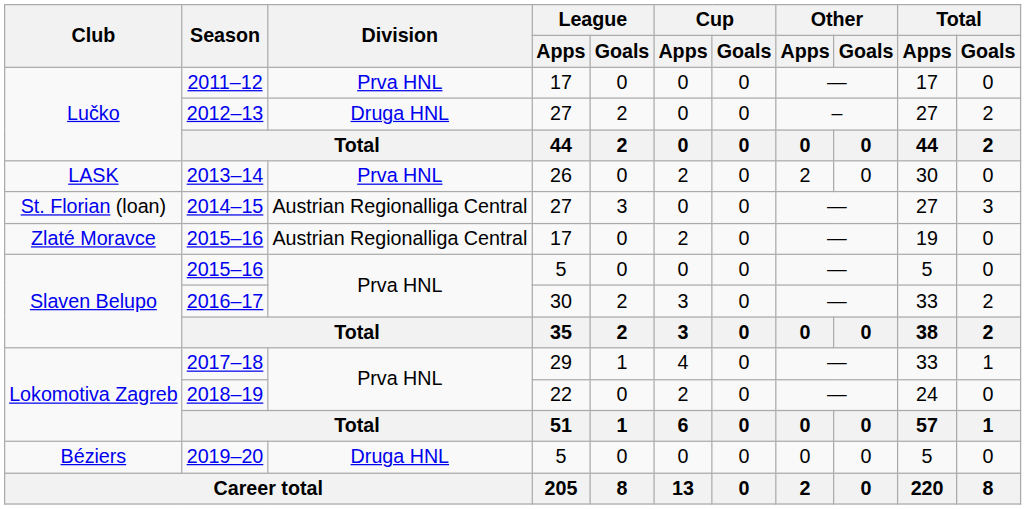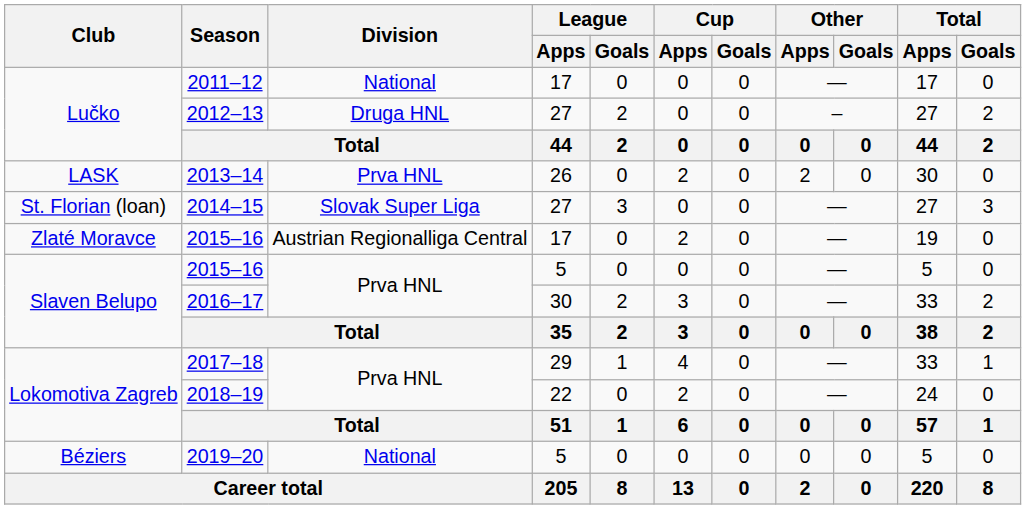2011–12 | Division: Prva HNL -> National
2014–15 | Division: Austrian Regionalliga Central -> Slovak Super Liga
2019–20 | Division: Druga HNL -> National
